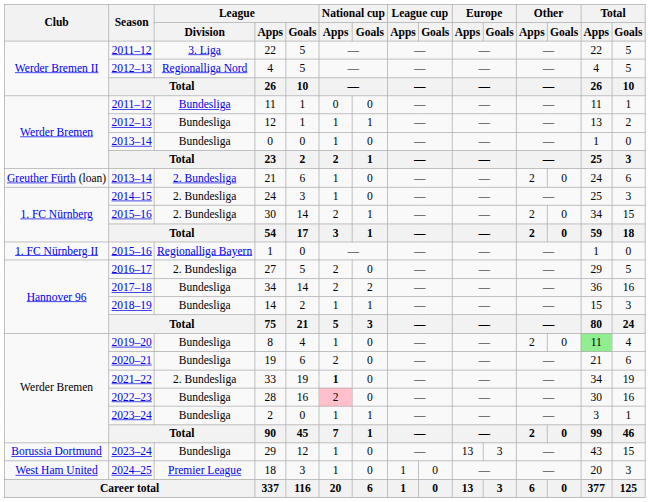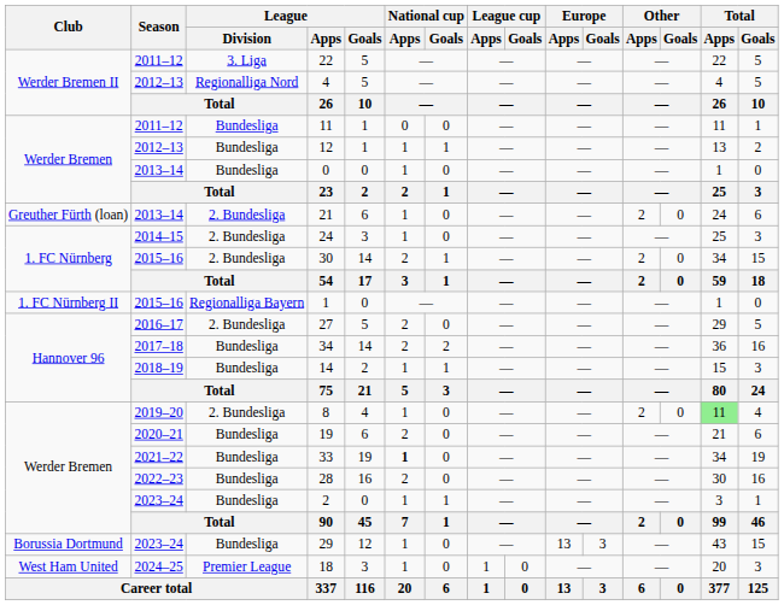8 | League / Division: Bundesliga -> 2. Bundesliga
33 | League / Division: 2. Bundesliga -> Bundesliga
28 | National cup / Apps: pink background -> no background
